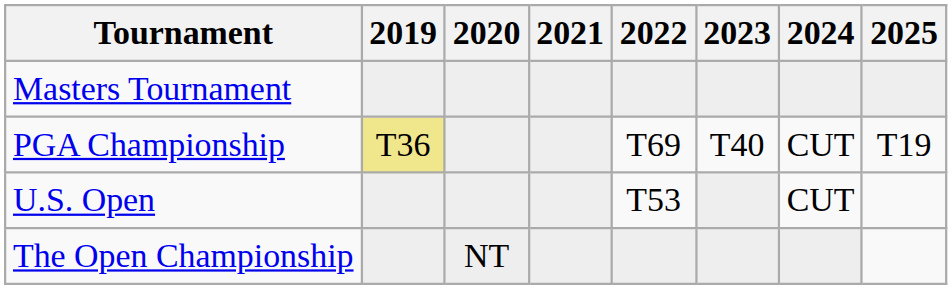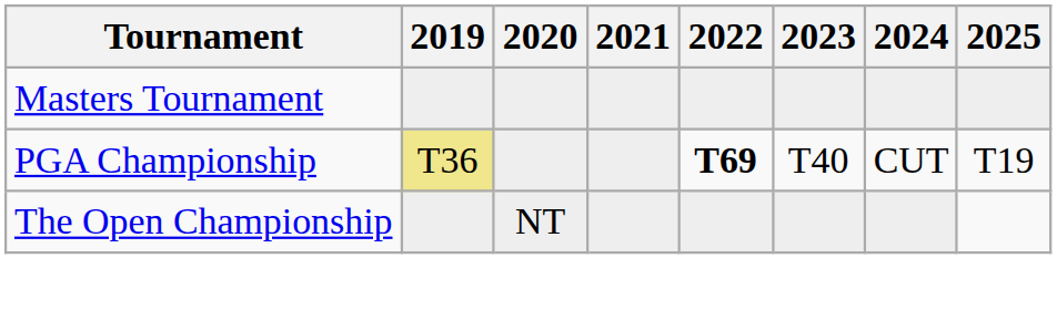PGA Championship | 2022: normal -> bold
- row: U.S. Open | T53 | CUT
